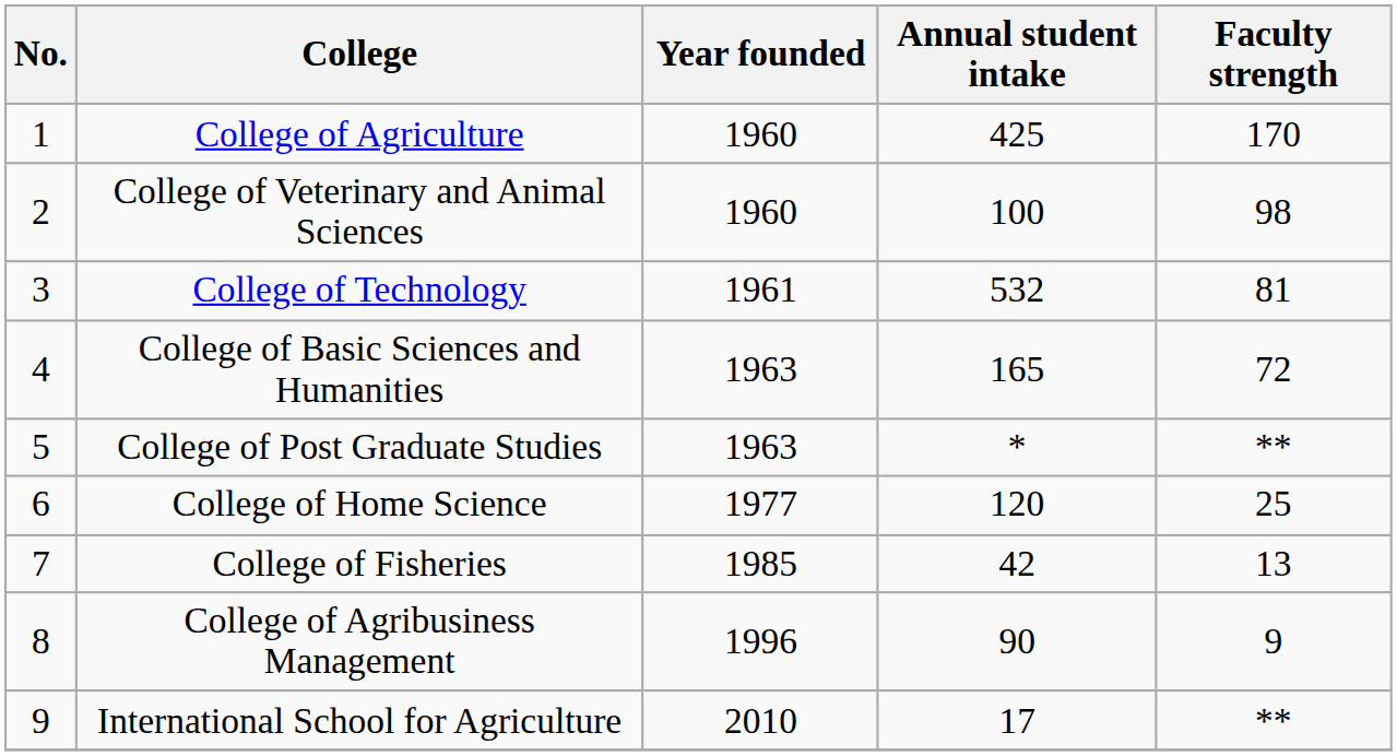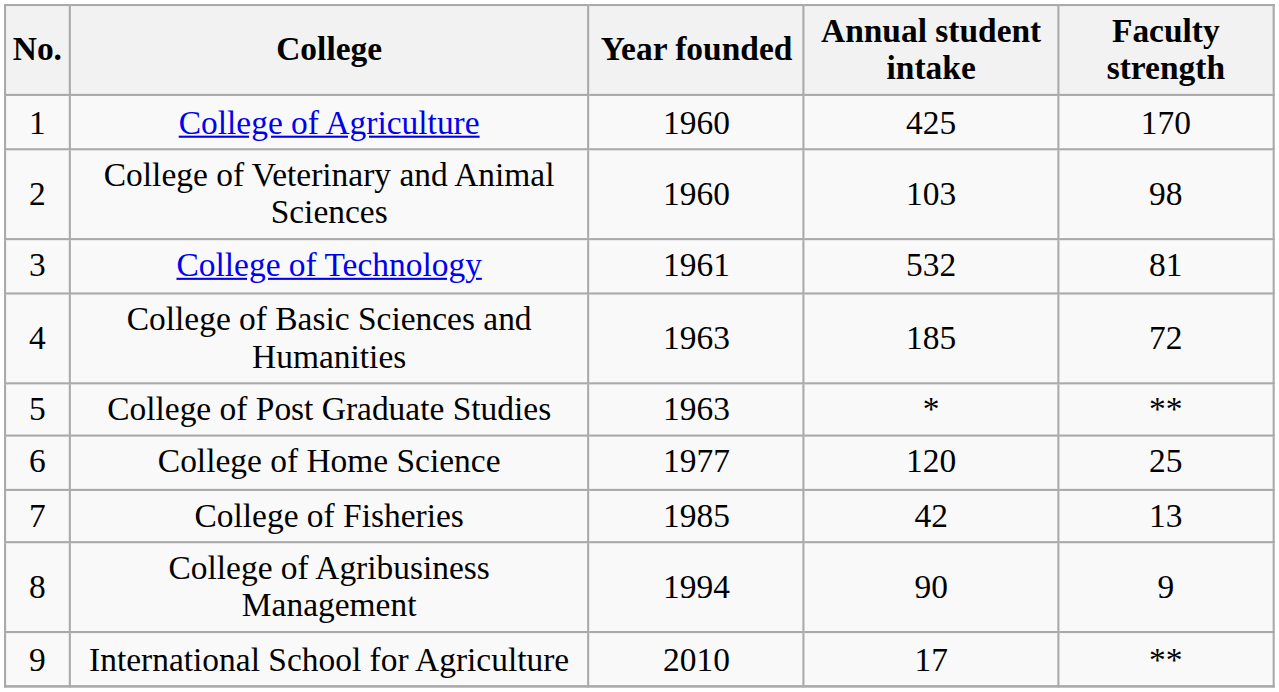College of Veterinary and Animal Sciences | Annual student intake: 100 -> 103
College of Basic Sciences and Humanities | Annual student intake: 165 -> 185
College of Agribusiness Management | Year founded: 1996 -> 1994
